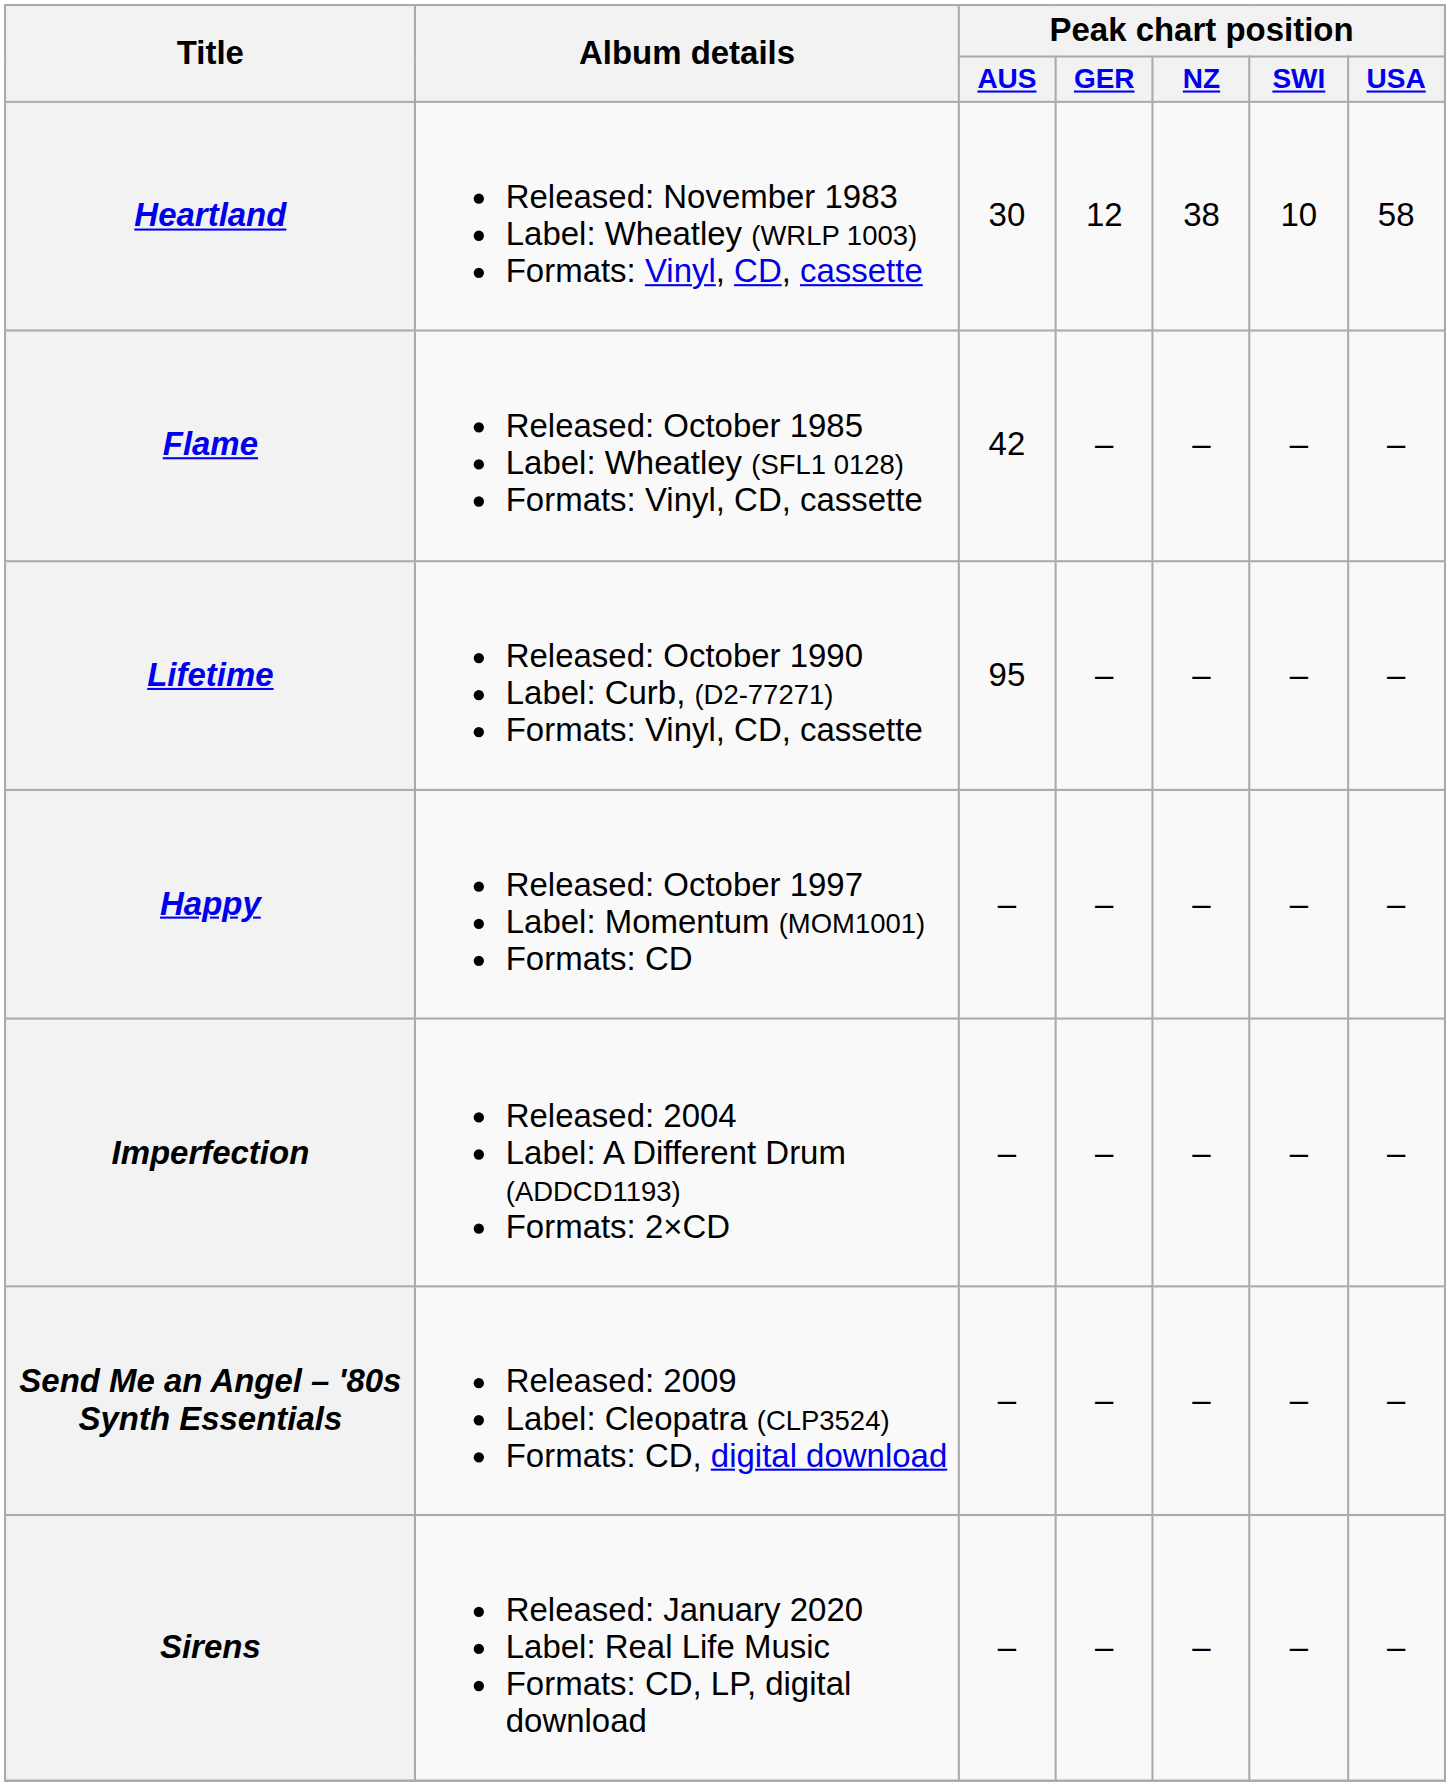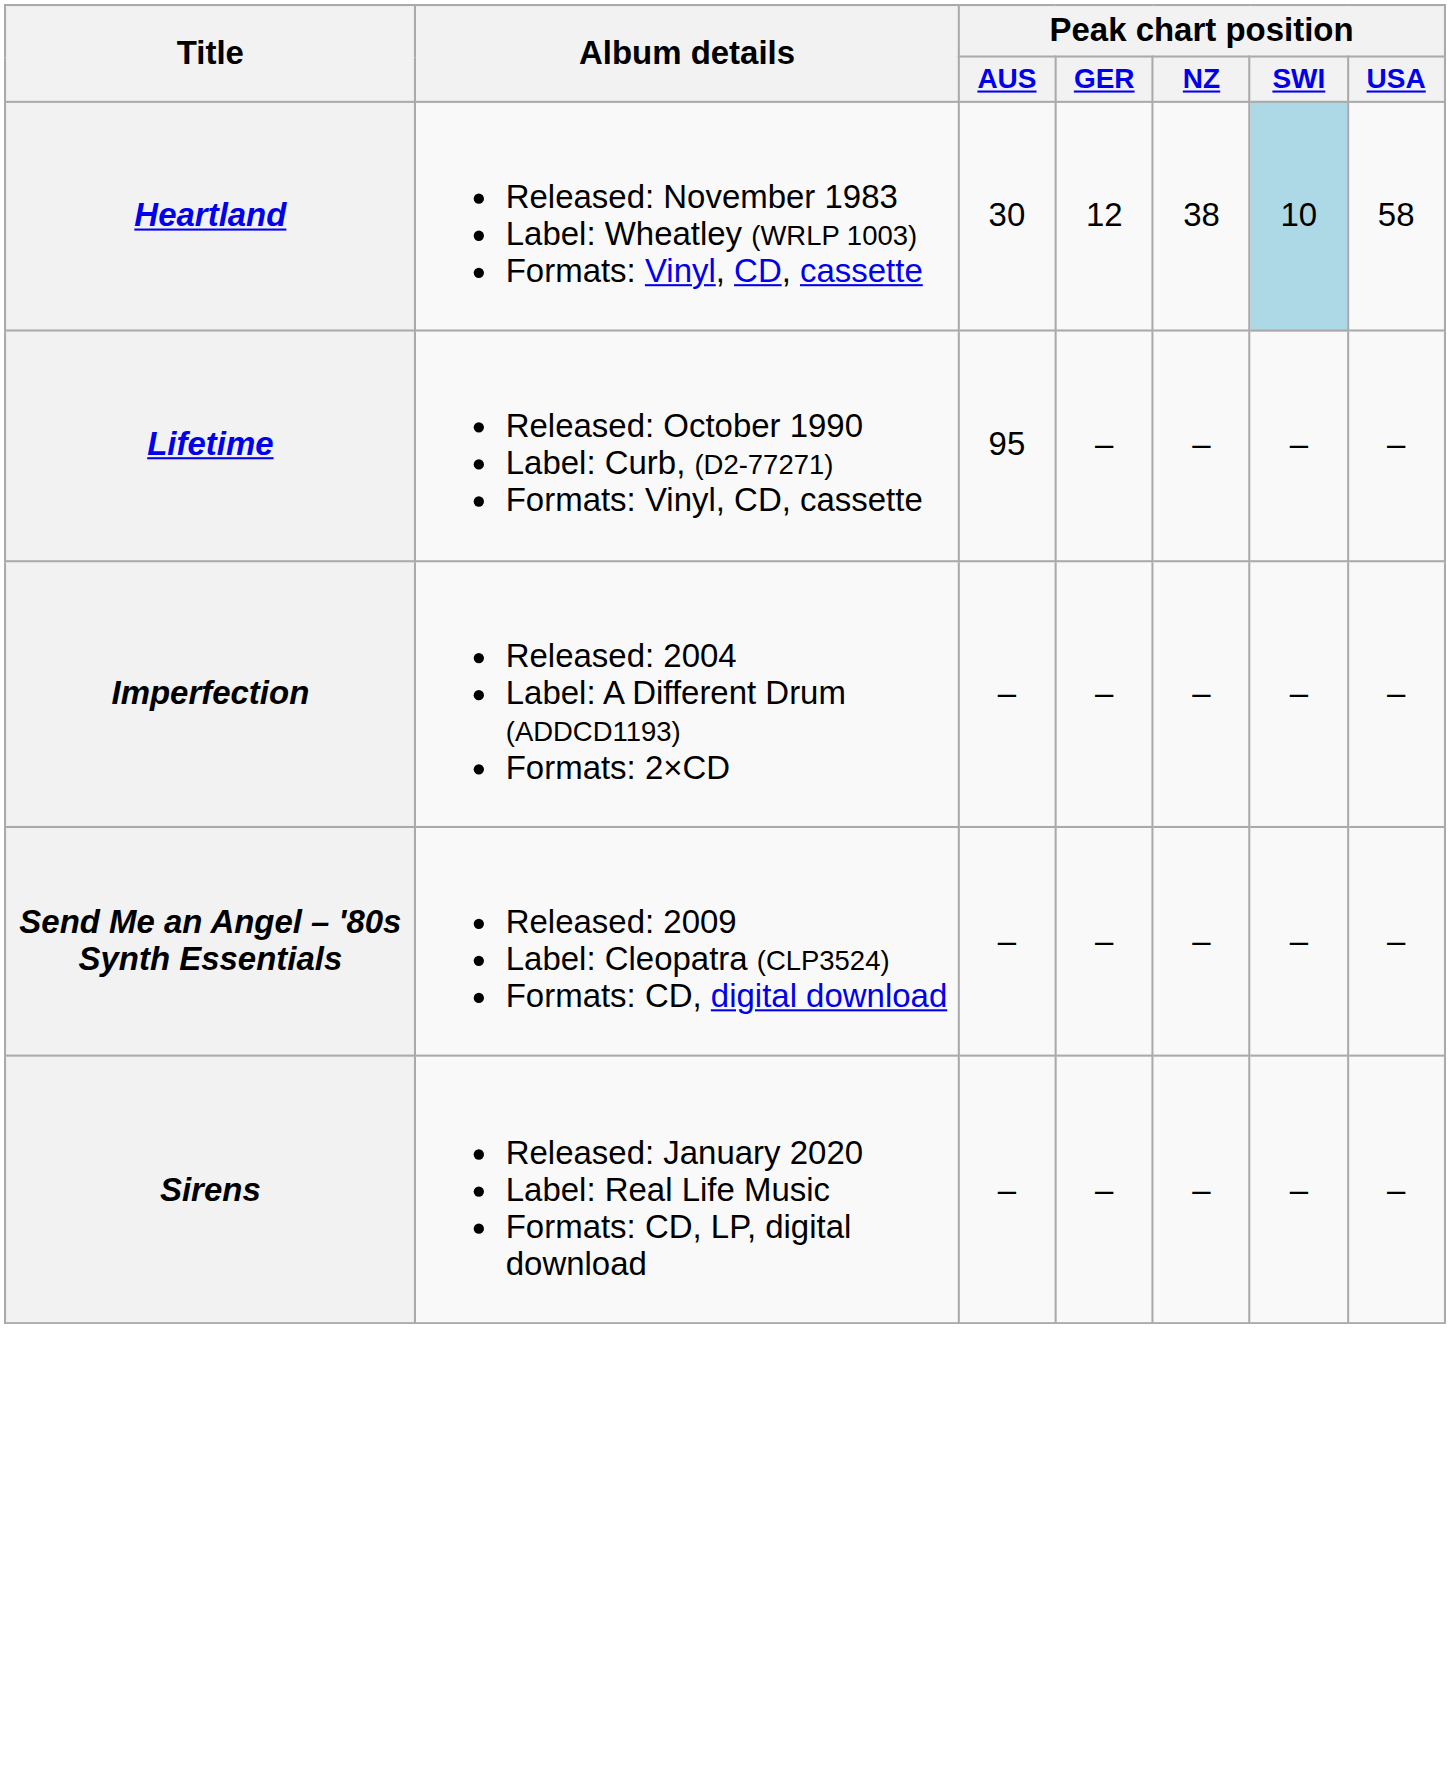Heartland | Peak chart position / SWI: no background -> lightblue background
- row: Flame | Released: October 1985 Label: Wheatley (SFL1 0128) Formats: Vinyl, CD, cassette | 42 | – | – | – | –
- row: Happy | Released: October 1997 Label: Momentum (MOM1001) Formats: CD | – | – | – | – | –
